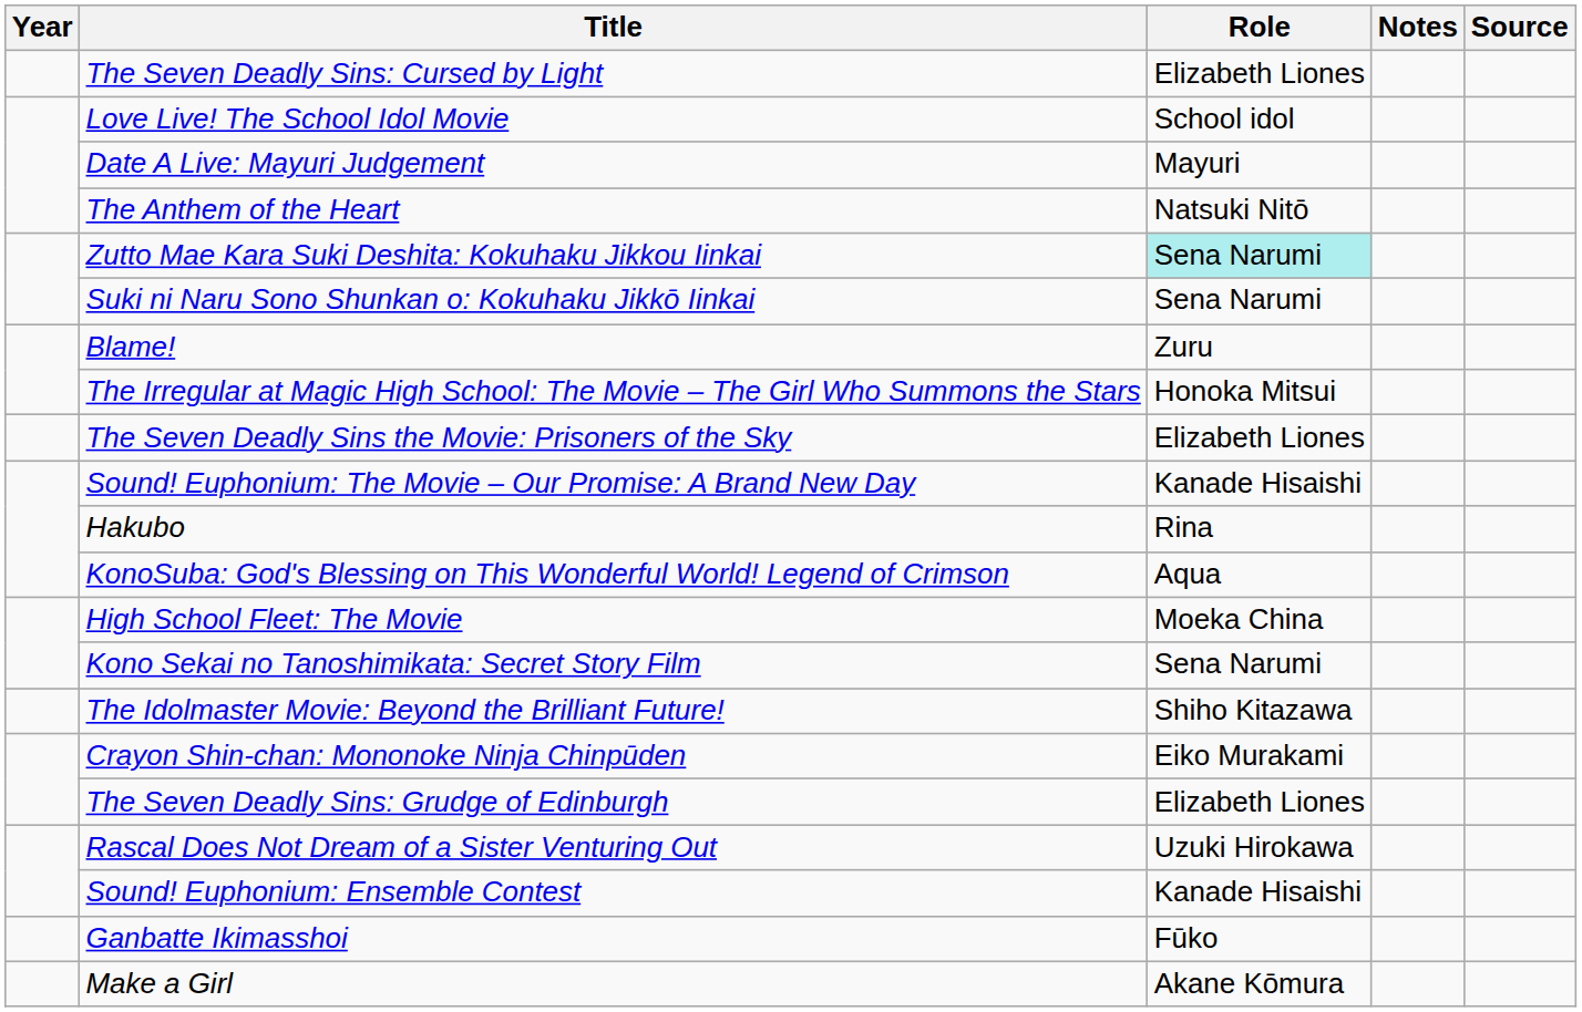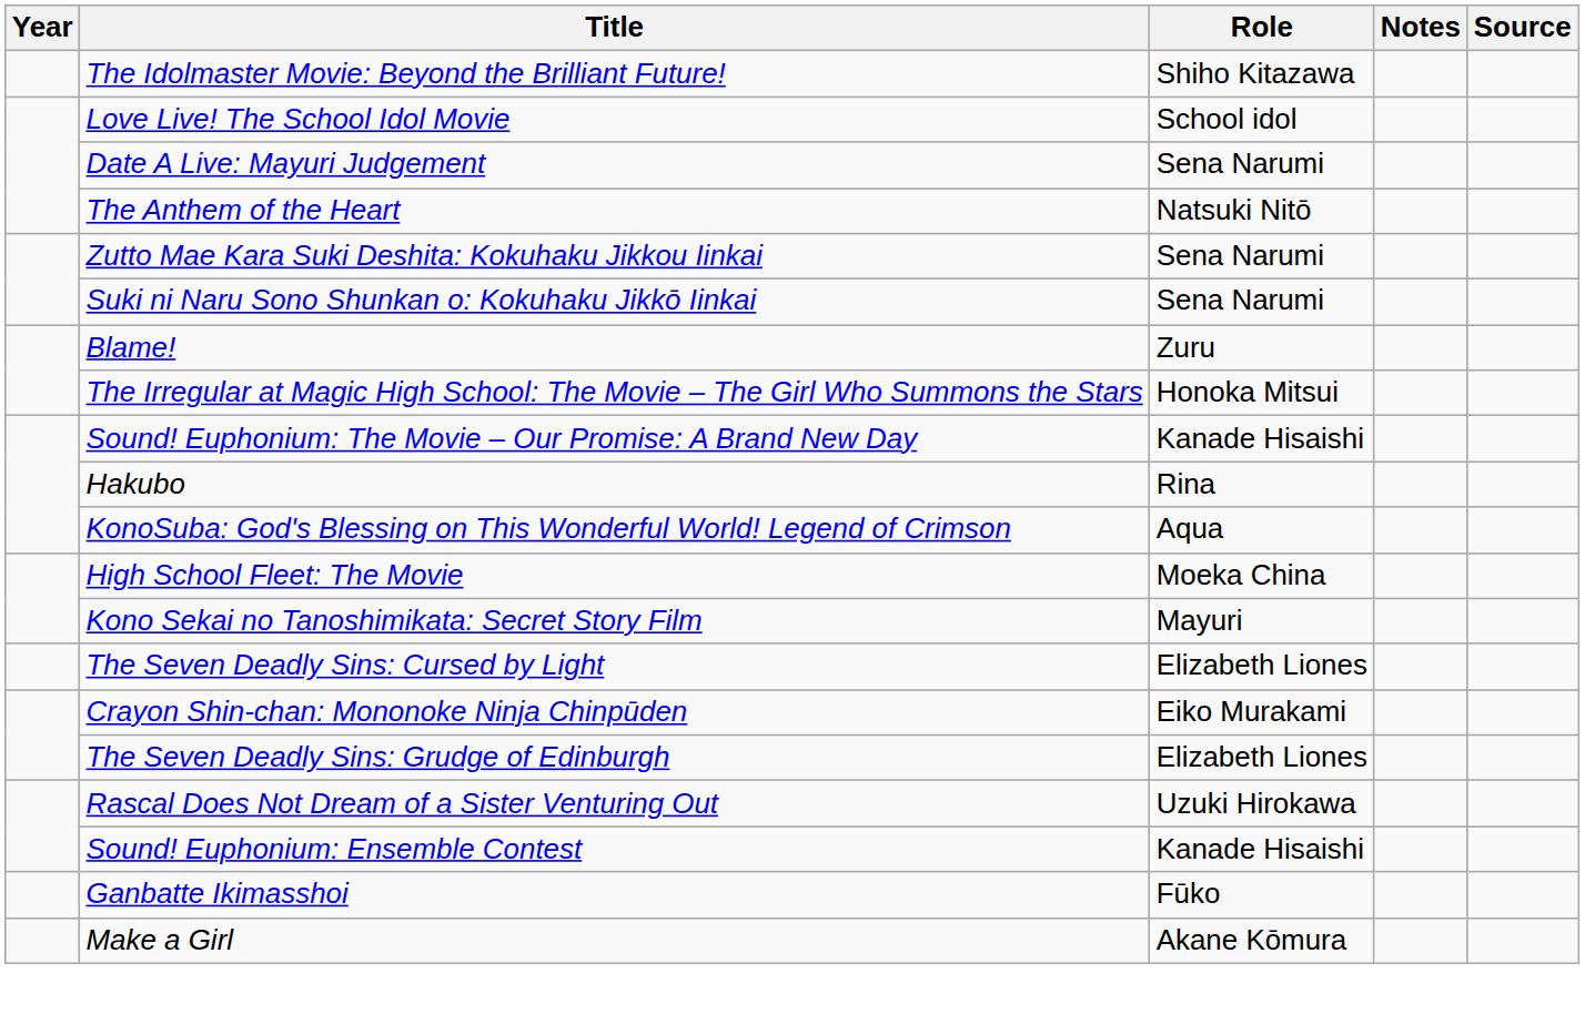rows swapped: The Idolmaster Movie: Beyond the Brilliant Future! <-> The Seven Deadly Sins: Cursed by Light
Date A Live: Mayuri Judgement | Role: Mayuri -> Sena Narumi
Zutto Mae Kara Suki Deshita: Kokuhaku Jikkou Iinkai | Role: paleturquoise background -> no background
- row: The Seven Deadly Sins the Movie: Prisoners of the Sky | Elizabeth Liones
Kono Sekai no Tanoshimikata: Secret Story Film | Role: Sena Narumi -> Mayuri
